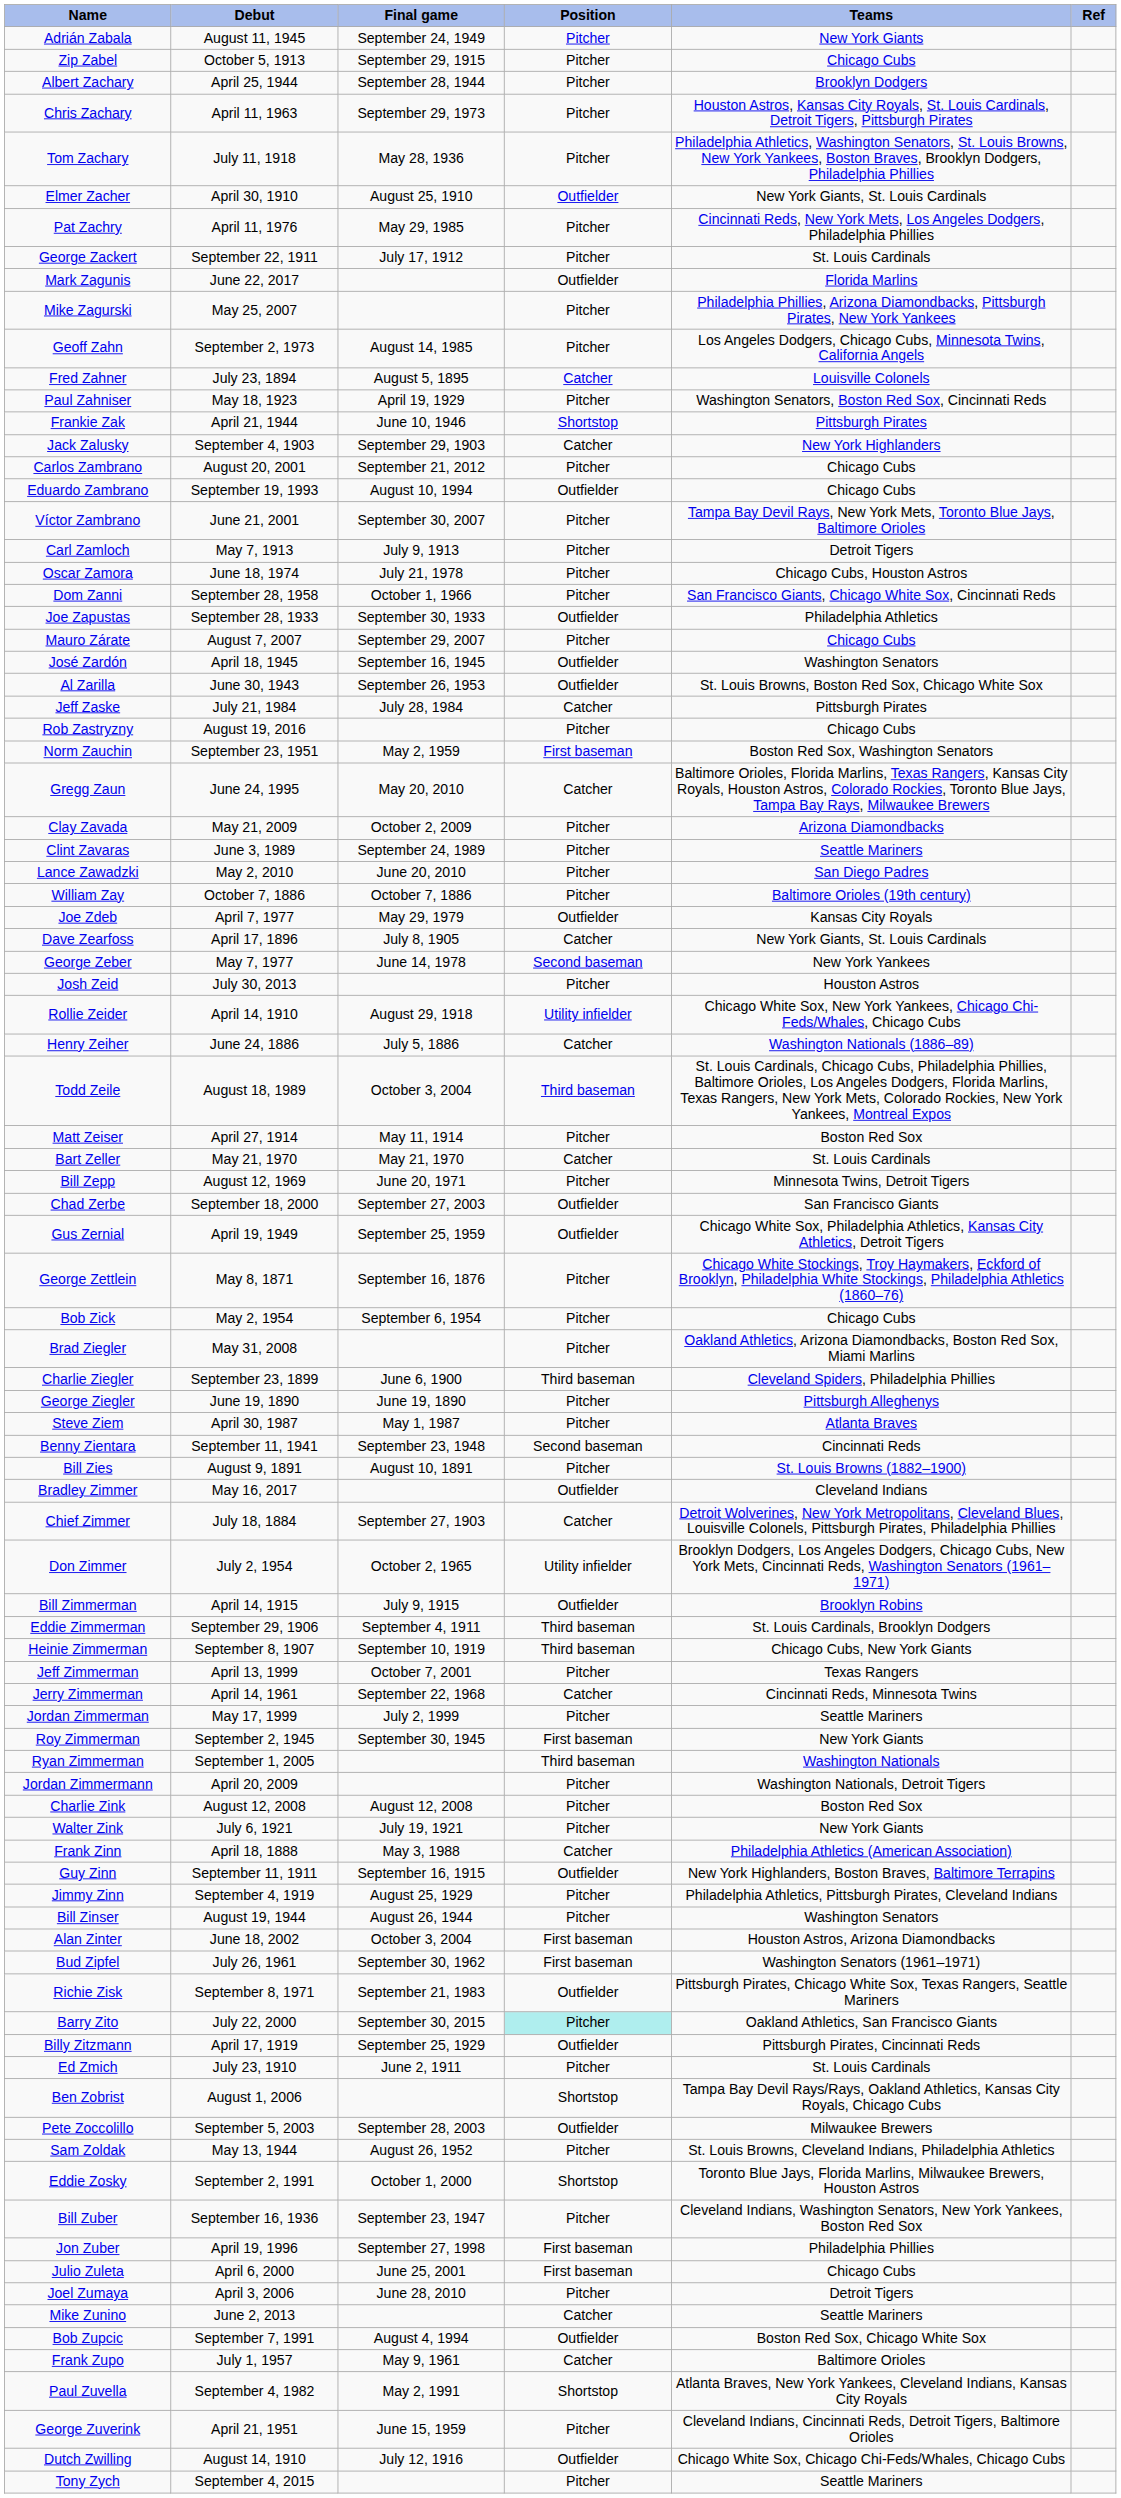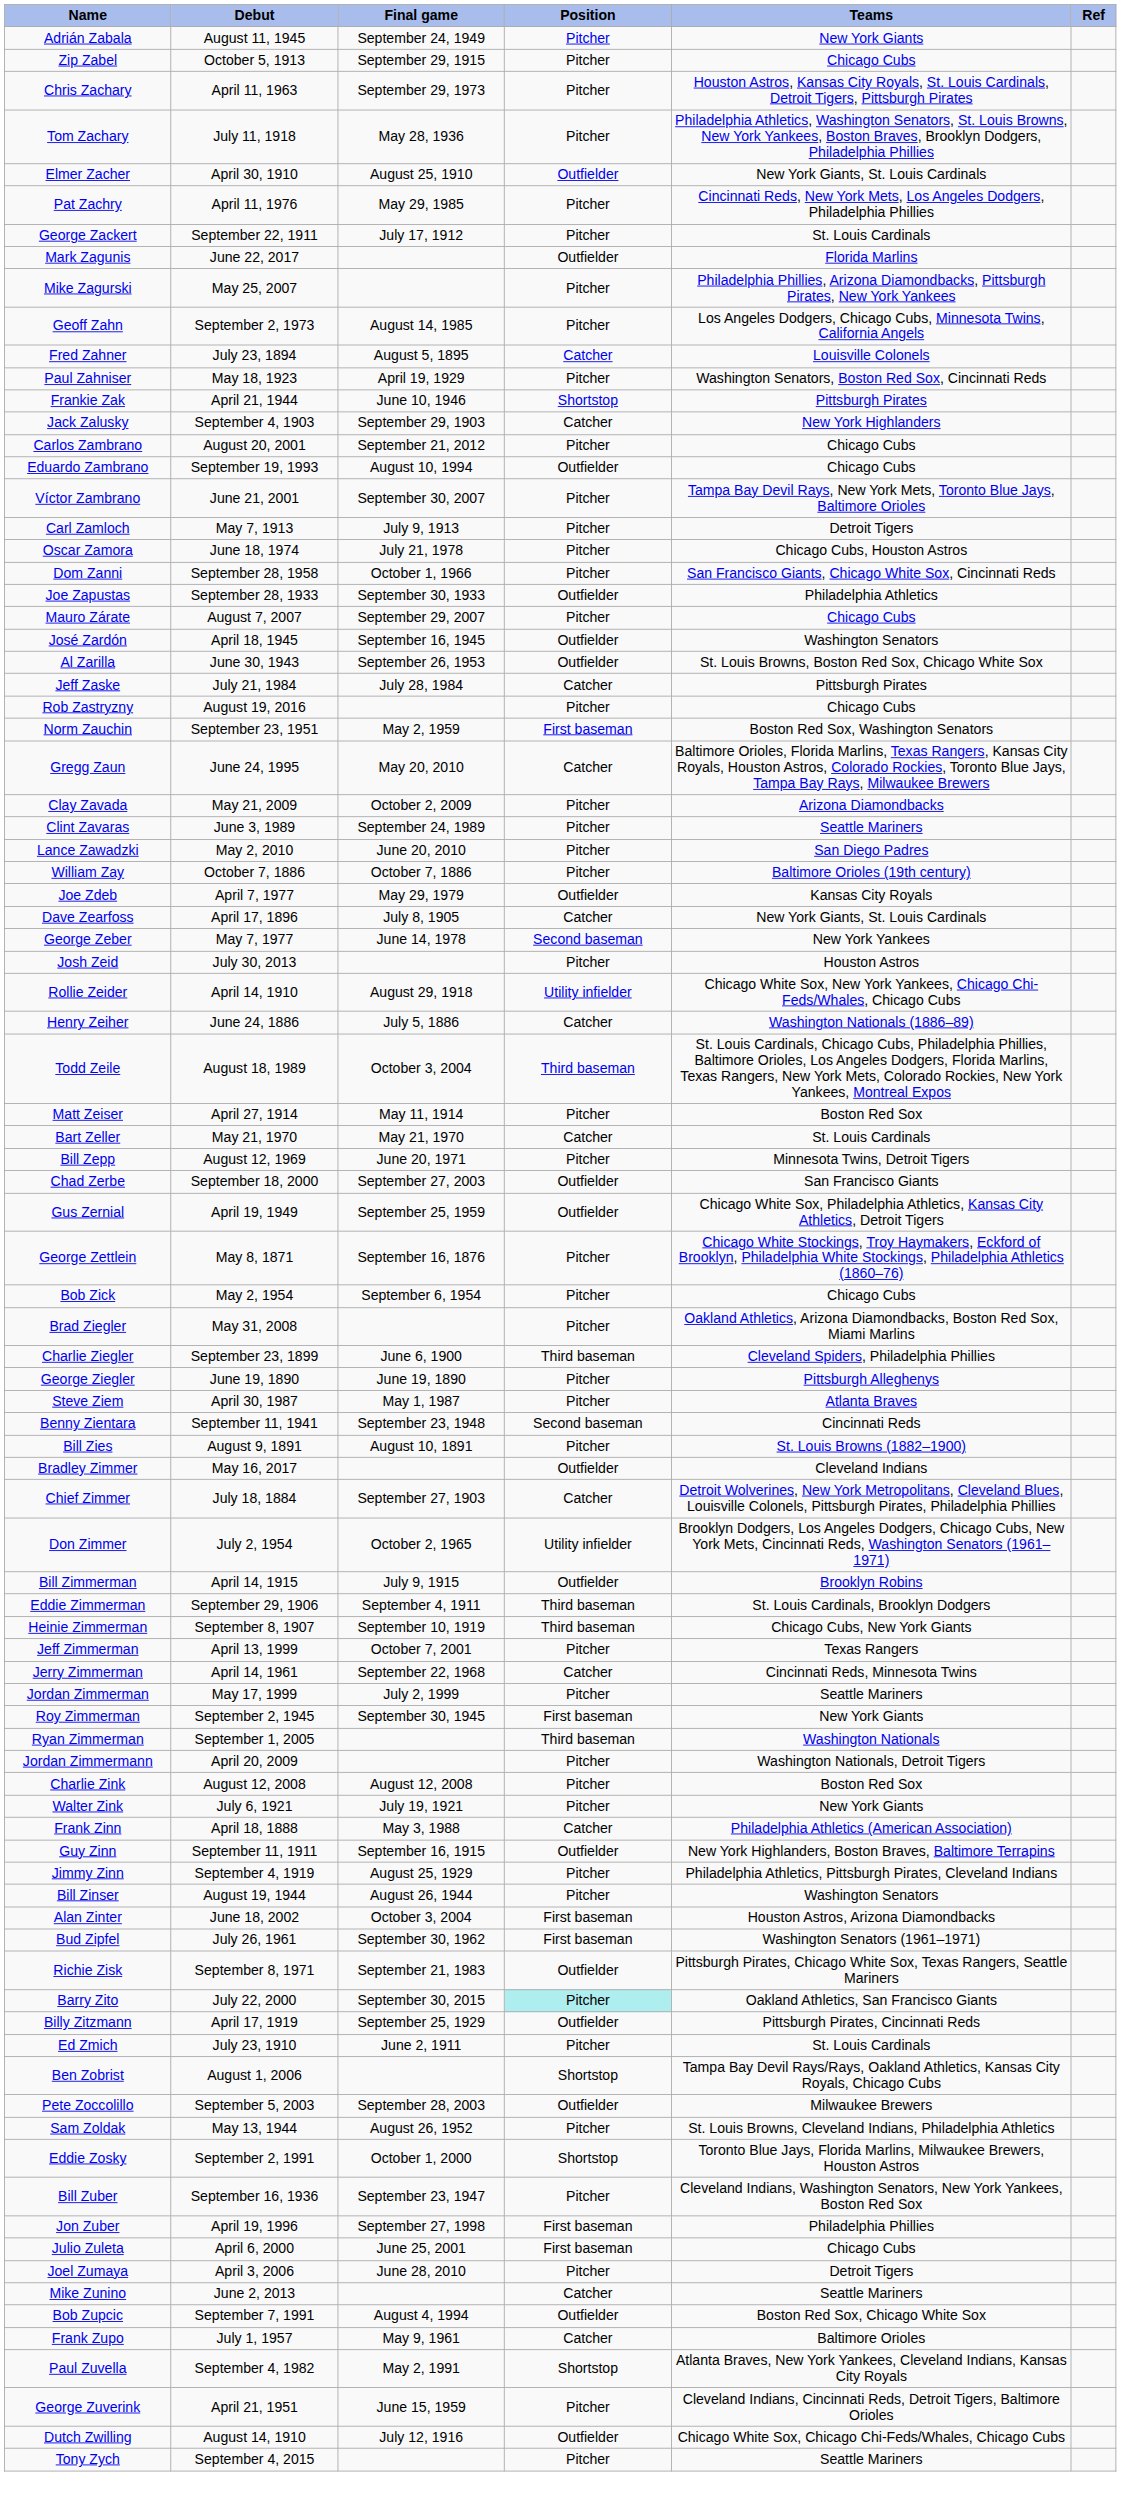- row: Albert Zachary | April 25, 1944 | September 28, 1944 | Pitcher | Brooklyn Dodgers
